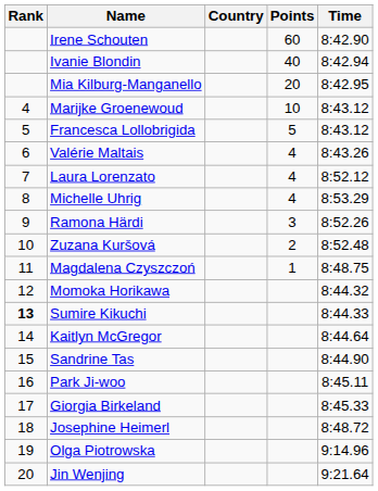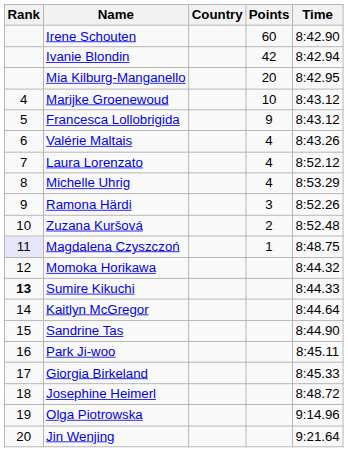Ivanie Blondin | Points: 40 -> 42
Francesca Lollobrigida | Points: 5 -> 9
Magdalena Czyszczoń | Rank: no background -> lavender background
